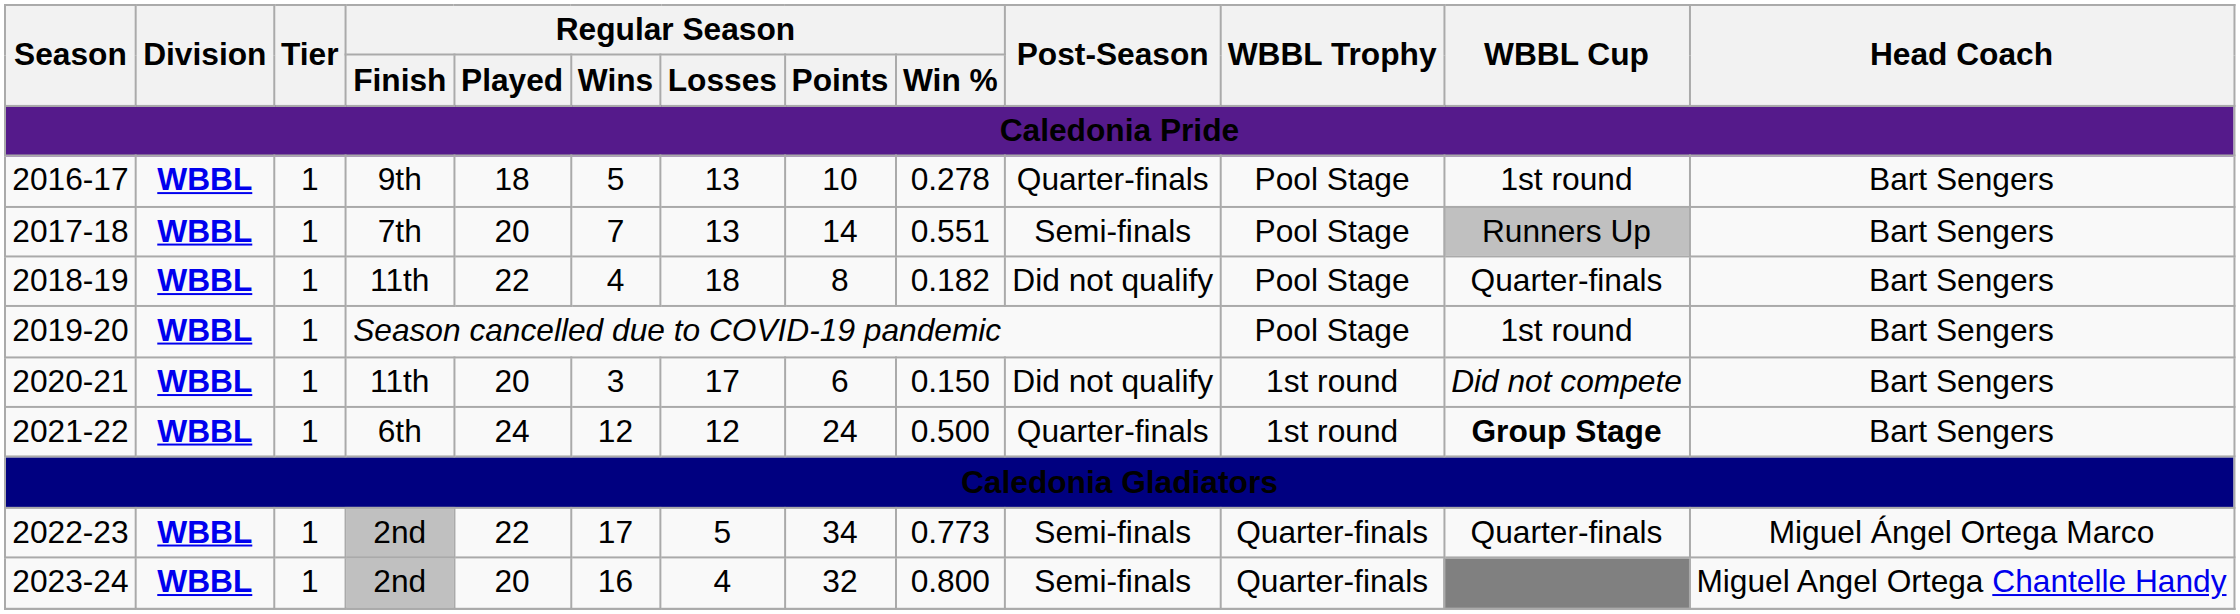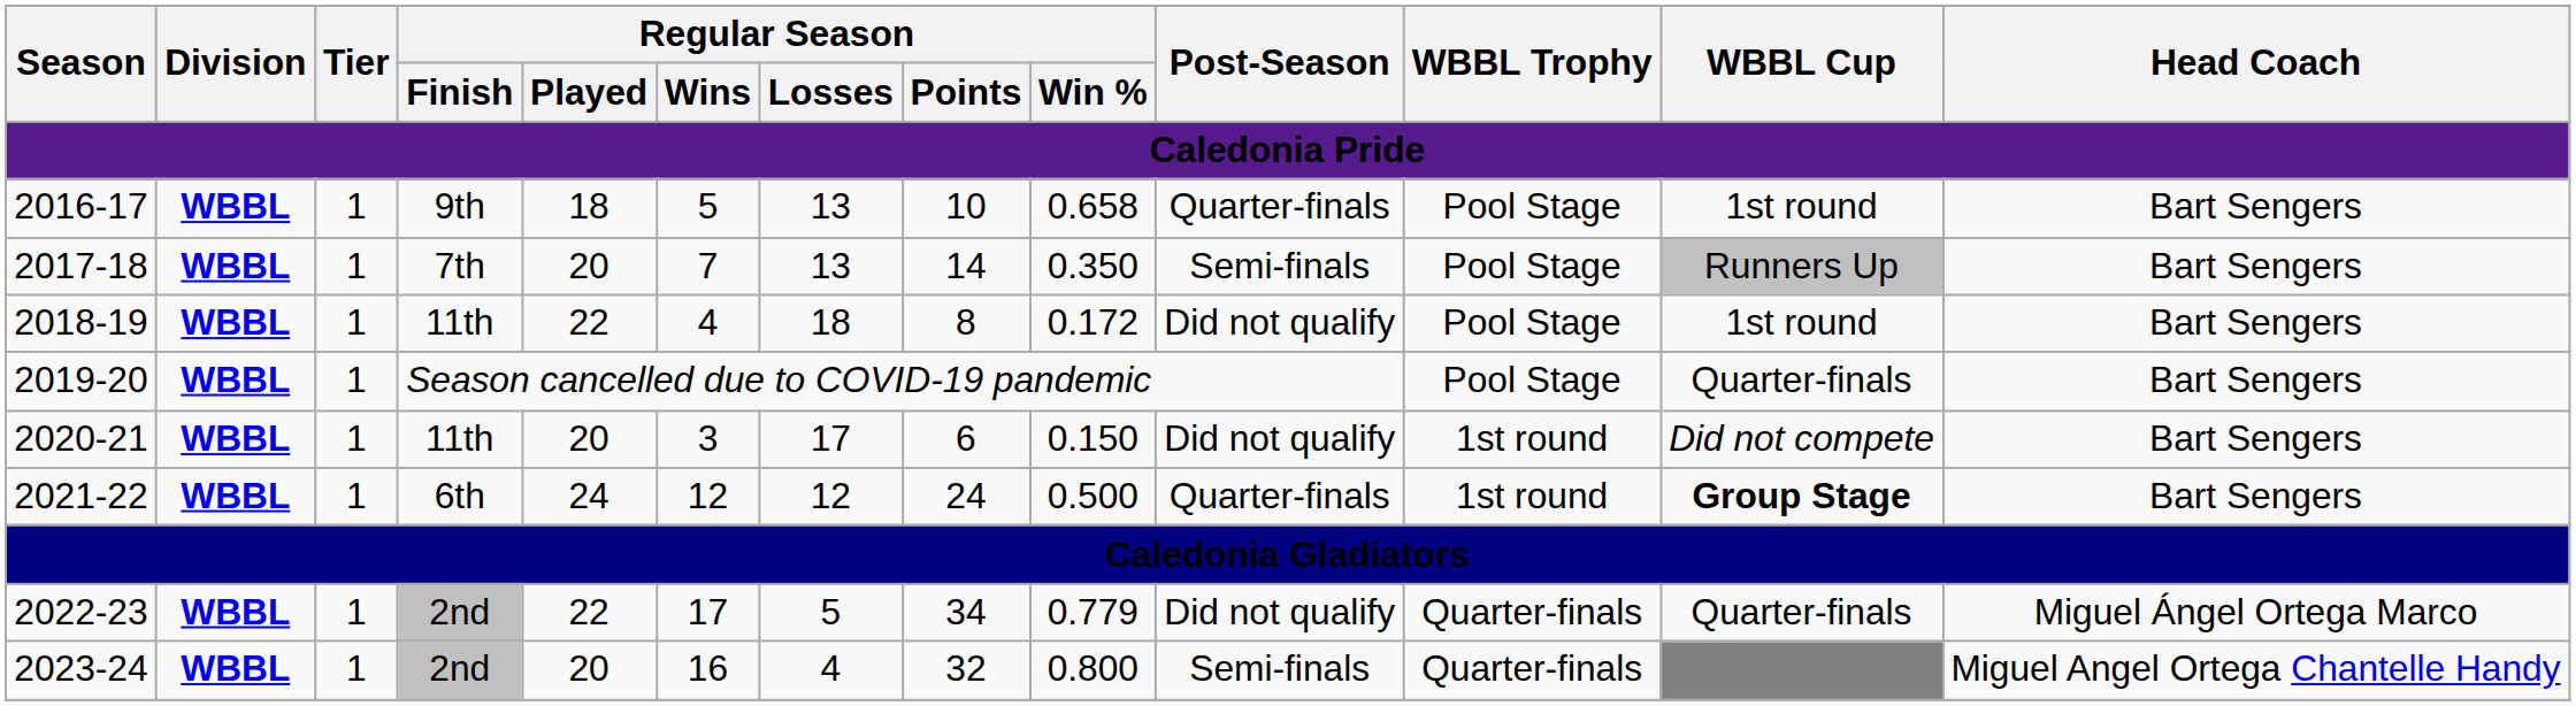2016-17 | Regular Season / Win %: 0.278 -> 0.658
2017-18 | Regular Season / Win %: 0.551 -> 0.350
2018-19 | Regular Season / Win %: 0.182 -> 0.172
2018-19 | WBBL Cup: Quarter-finals -> 1st round
2019-20 | WBBL Cup: 1st round -> Quarter-finals
2022-23 | Regular Season / Win %: 0.773 -> 0.779
2022-23 | Post-Season: Semi-finals -> Did not qualify
